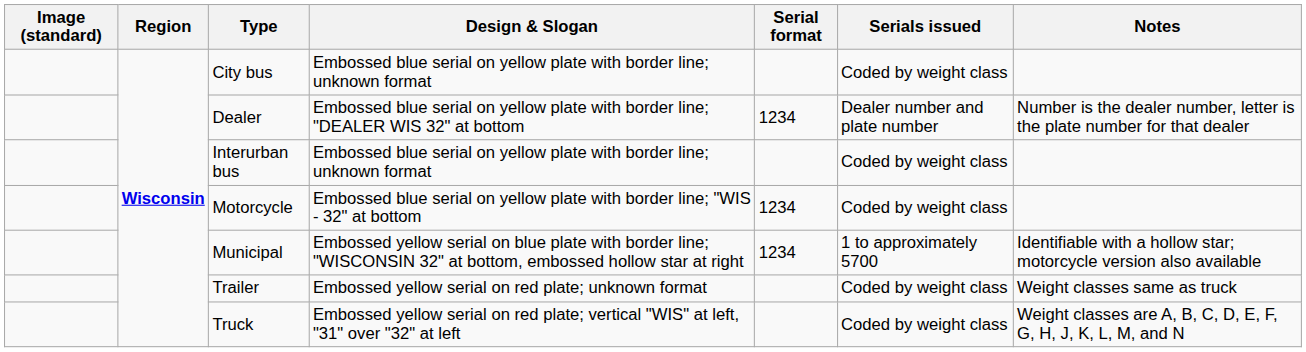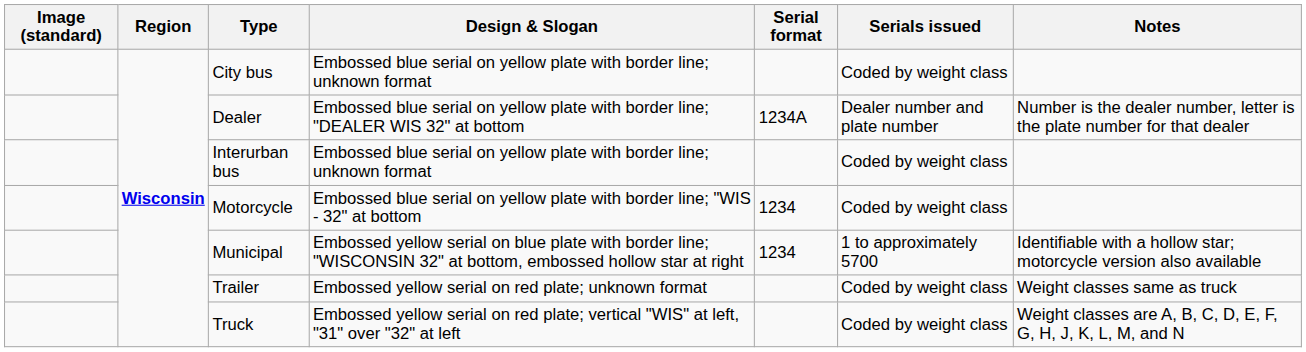Dealer | Serial format: 1234 -> 1234A
